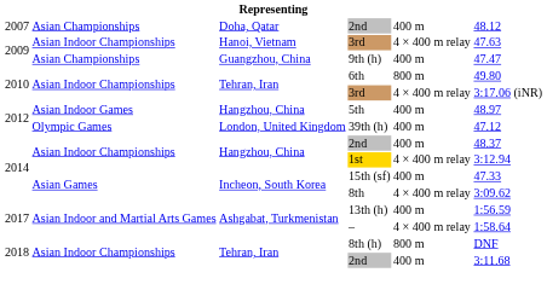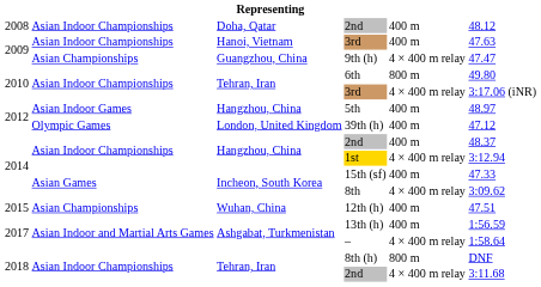Doha, Qatar / 2nd | column 1: 2007 -> 2008
Doha, Qatar / 2nd | column 2: Asian Championships -> Asian Indoor Championships
Hanoi, Vietnam / 3rd | column 5: 4 × 400 m relay -> 400 m
9th (h) | column 5: 400 m -> 4 × 400 m relay
+ row: 2015 | Asian Championships | Wuhan, China | 12th (h) | 400 m | 47.51
Tehran, Iran / 2nd | column 5: 400 m -> 4 × 400 m relay
